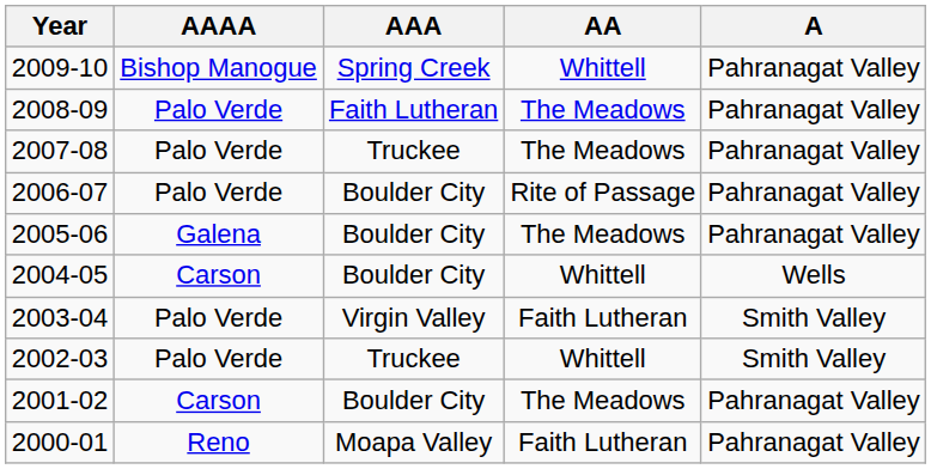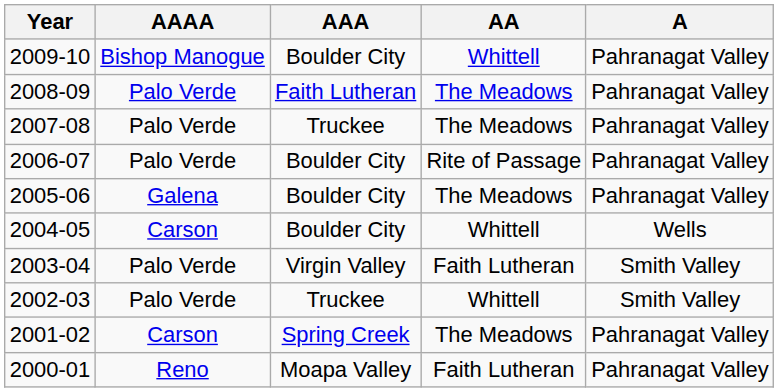2009-10 | AAA: Spring Creek -> Boulder City
2001-02 | AAA: Boulder City -> Spring Creek
